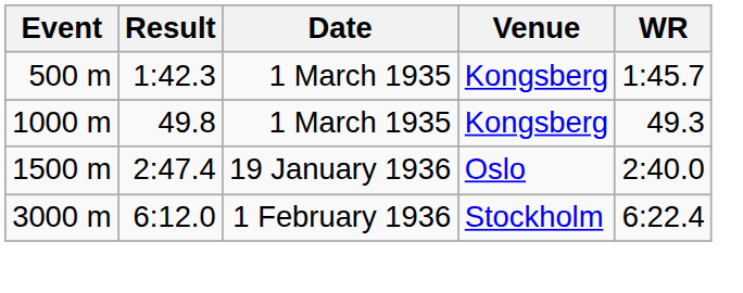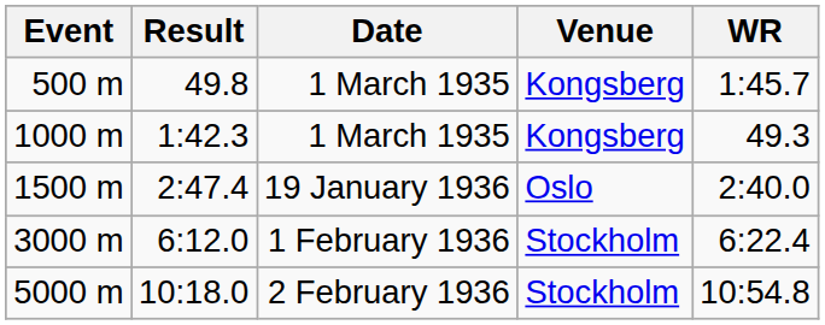500 m | Result: 1:42.3 -> 49.8
1000 m | Result: 49.8 -> 1:42.3
+ row: 5000 m | 10:18.0 | 2 February 1936 | Stockholm | 10:54.8
